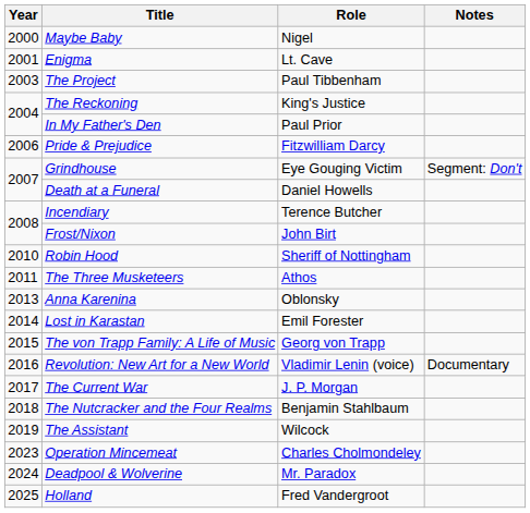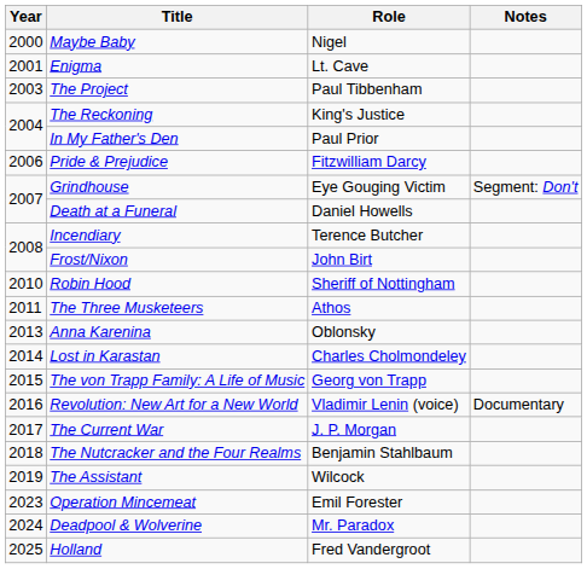Lost in Karastan | Role: Emil Forester -> Charles Cholmondeley
Operation Mincemeat | Role: Charles Cholmondeley -> Emil Forester
